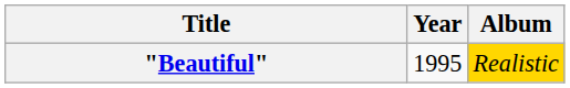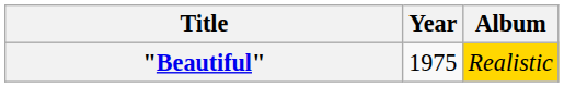"Beautiful" | Year: 1995 -> 1975
